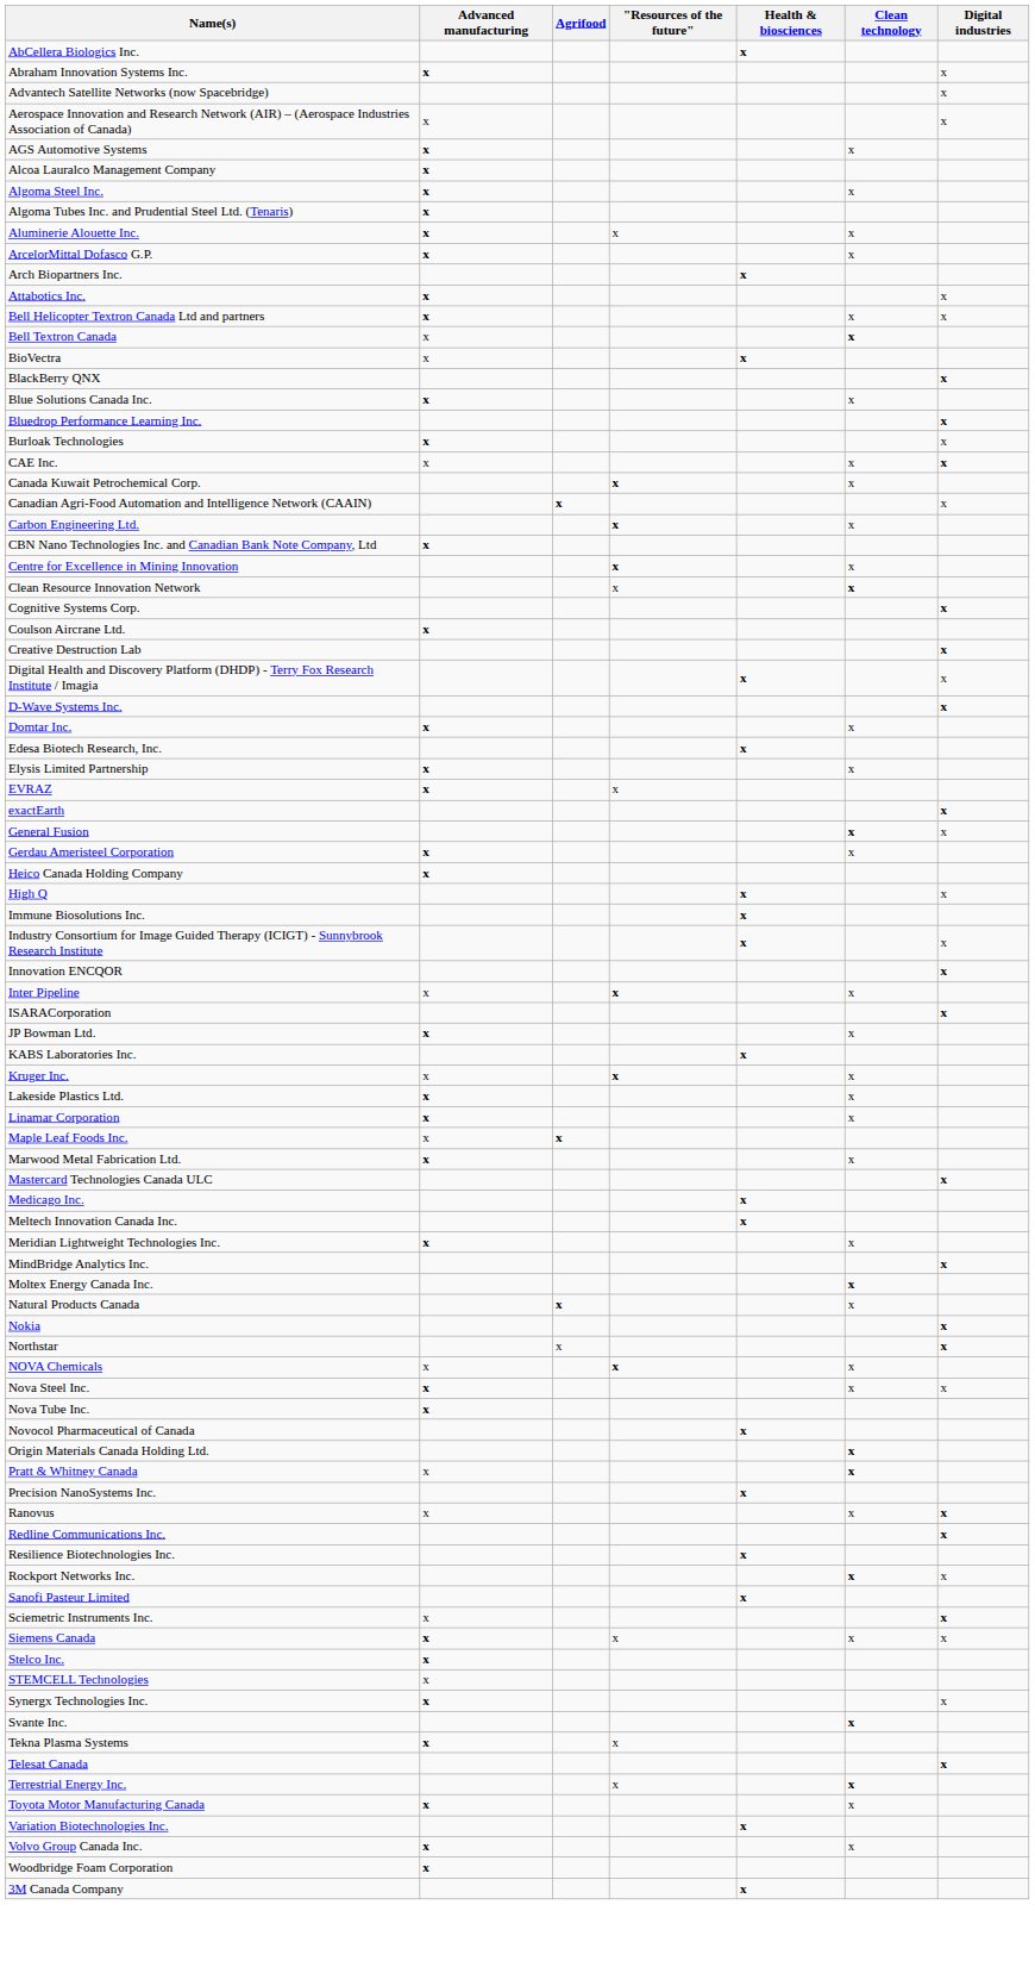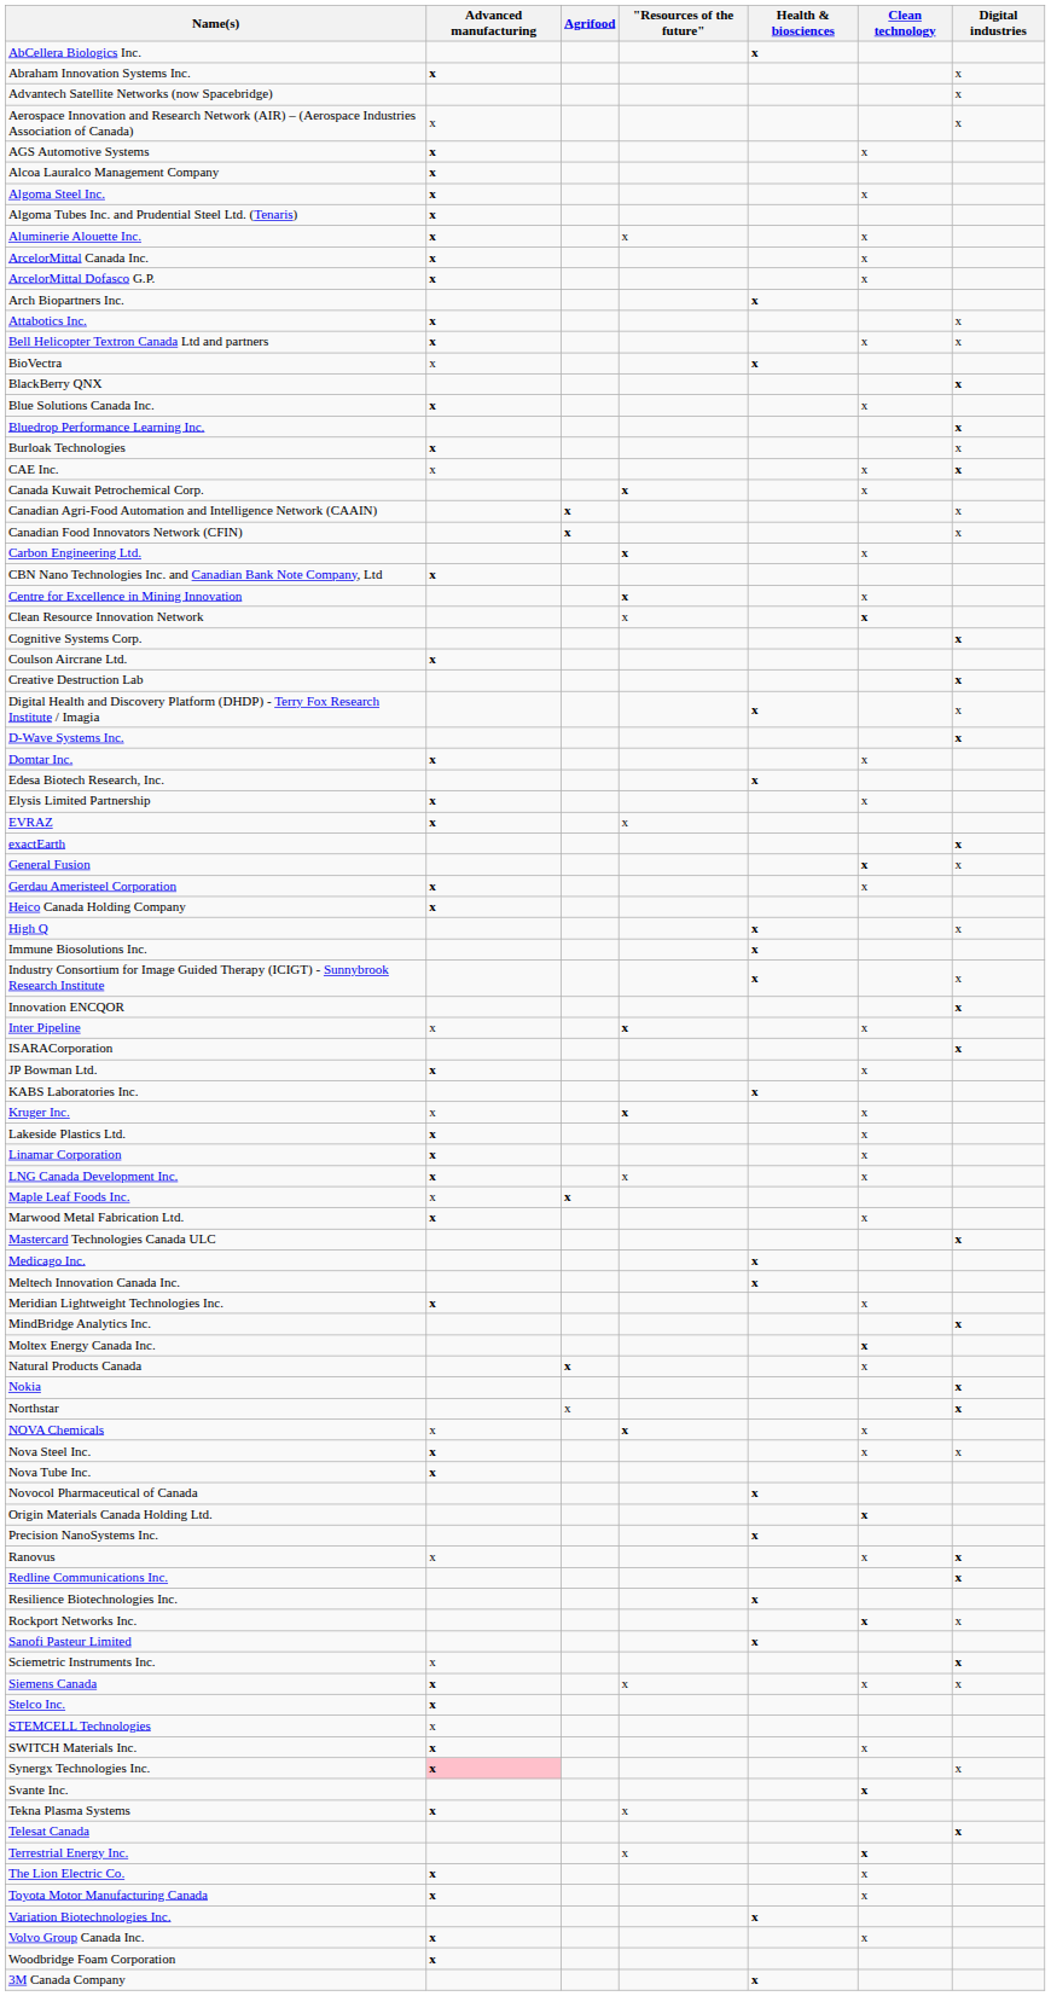+ row: ArcelorMittal Canada Inc. | x | x
- row: Bell Textron Canada | x | x
+ row: Canadian Food Innovators Network (CFIN) | x | x
+ row: LNG Canada Development Inc. | x | x | x
- row: Pratt & Whitney Canada | x | x
+ row: SWITCH Materials Inc. | x | x
Synergx Technologies Inc. | Advanced manufacturing: no background -> pink background
+ row: The Lion Electric Co. | x | x
